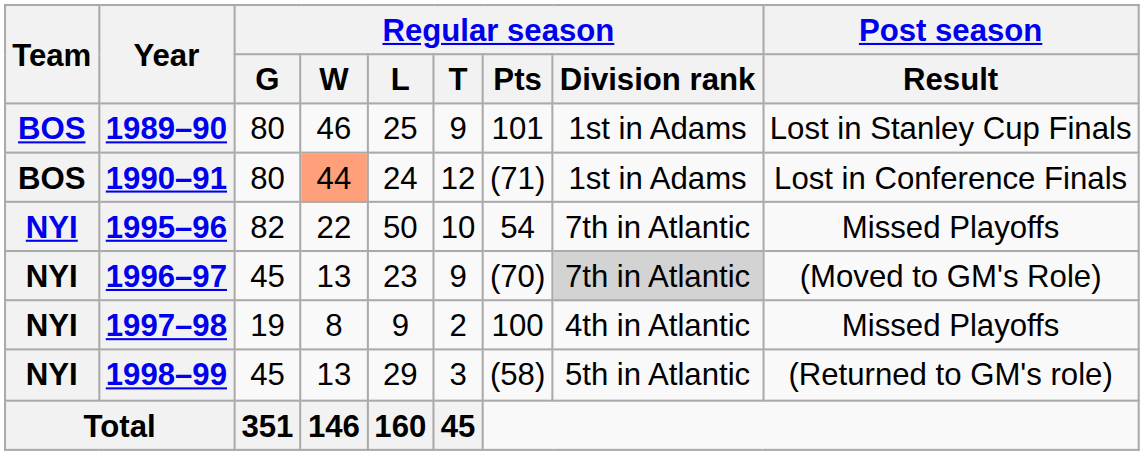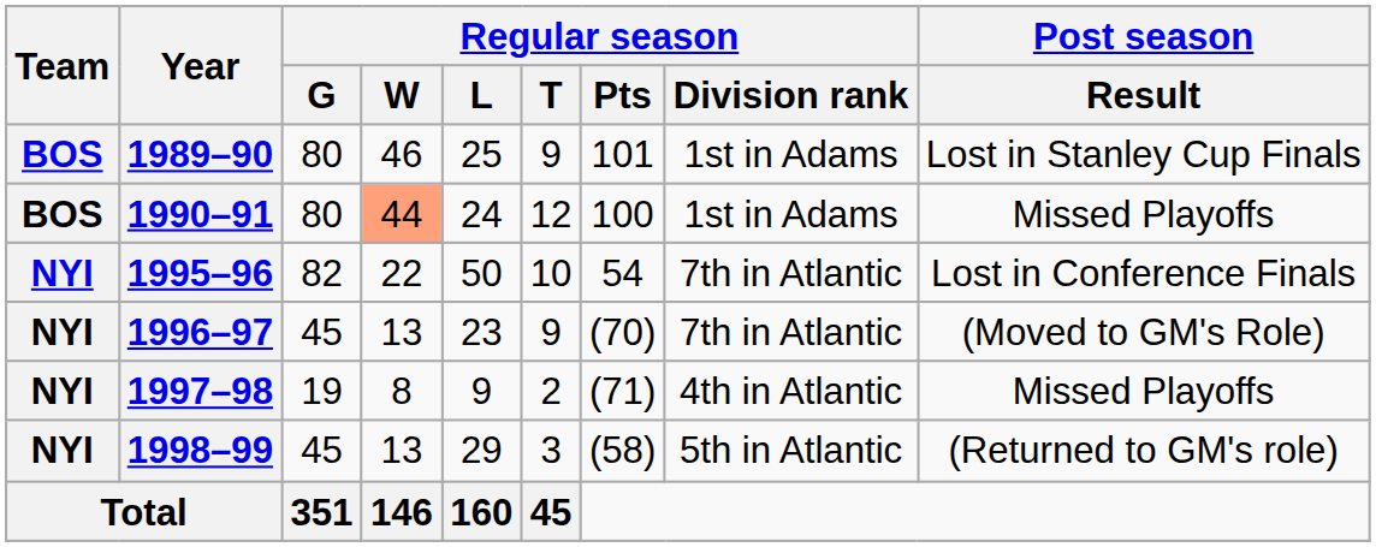1990–91 | Regular season / Pts: (71) -> 100
1990–91 | Post season / Result: Lost in Conference Finals -> Missed Playoffs
1995–96 | Post season / Result: Missed Playoffs -> Lost in Conference Finals
1996–97 | Regular season / Division rank: lightgrey background -> no background
1997–98 | Regular season / Pts: 100 -> (71)
